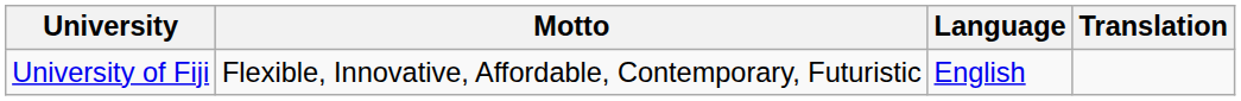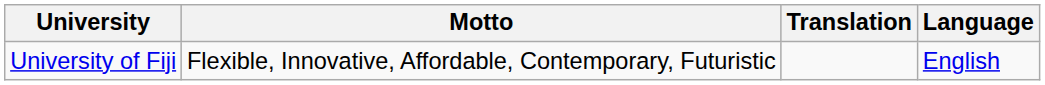columns swapped: Language <-> Translation
